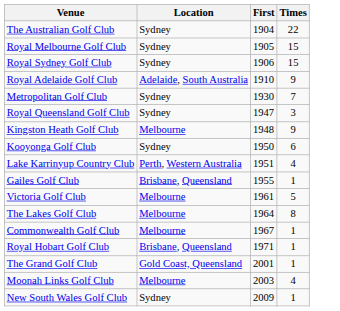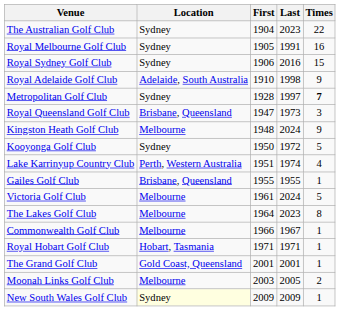+ column: Last | 2023 | 1991 | 2016 | 1998 | 1997 | 1973 | 2024 | 1972 | 1974 | 1955 | 2024 | 2023 | 1967 | 1971 | 2001 | 2005 | 2009
Royal Melbourne Golf Club | Times: 15 -> 16
Metropolitan Golf Club | First: 1930 -> 1928
Metropolitan Golf Club | Times: normal -> bold
Royal Queensland Golf Club | Location: Sydney -> Brisbane, Queensland
Kooyonga Golf Club | Times: 6 -> 5
Commonwealth Golf Club | First: 1967 -> 1966
Royal Hobart Golf Club | Location: Brisbane, Queensland -> Hobart, Tasmania
Moonah Links Golf Club | Times: 4 -> 2
New South Wales Golf Club | Location: no background -> lightyellow background
